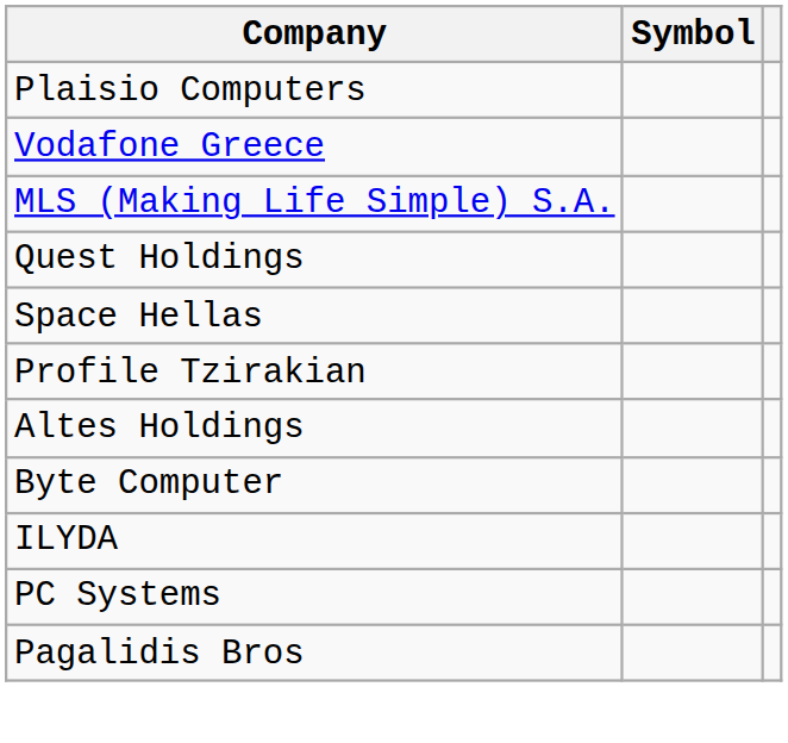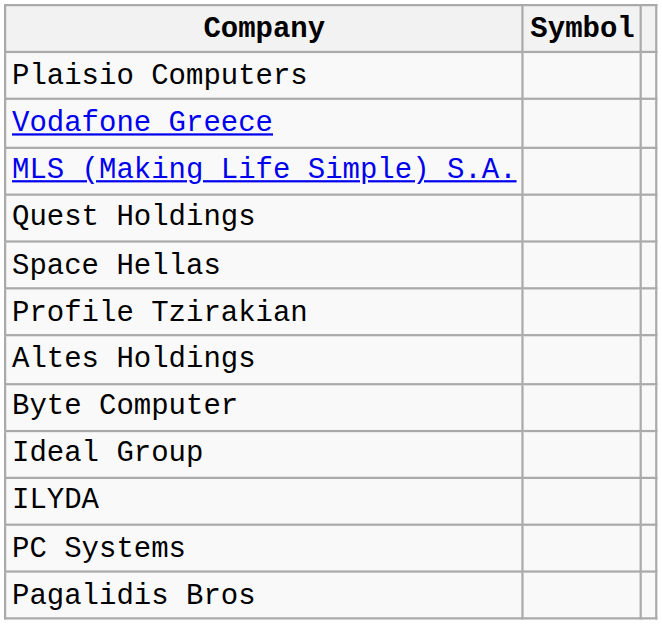+ row: Ideal Group
